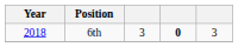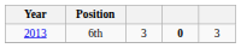6th | Year: 2018 -> 2013
